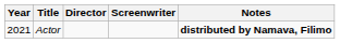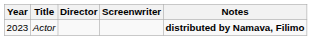Actor | Year: 2021 -> 2023
